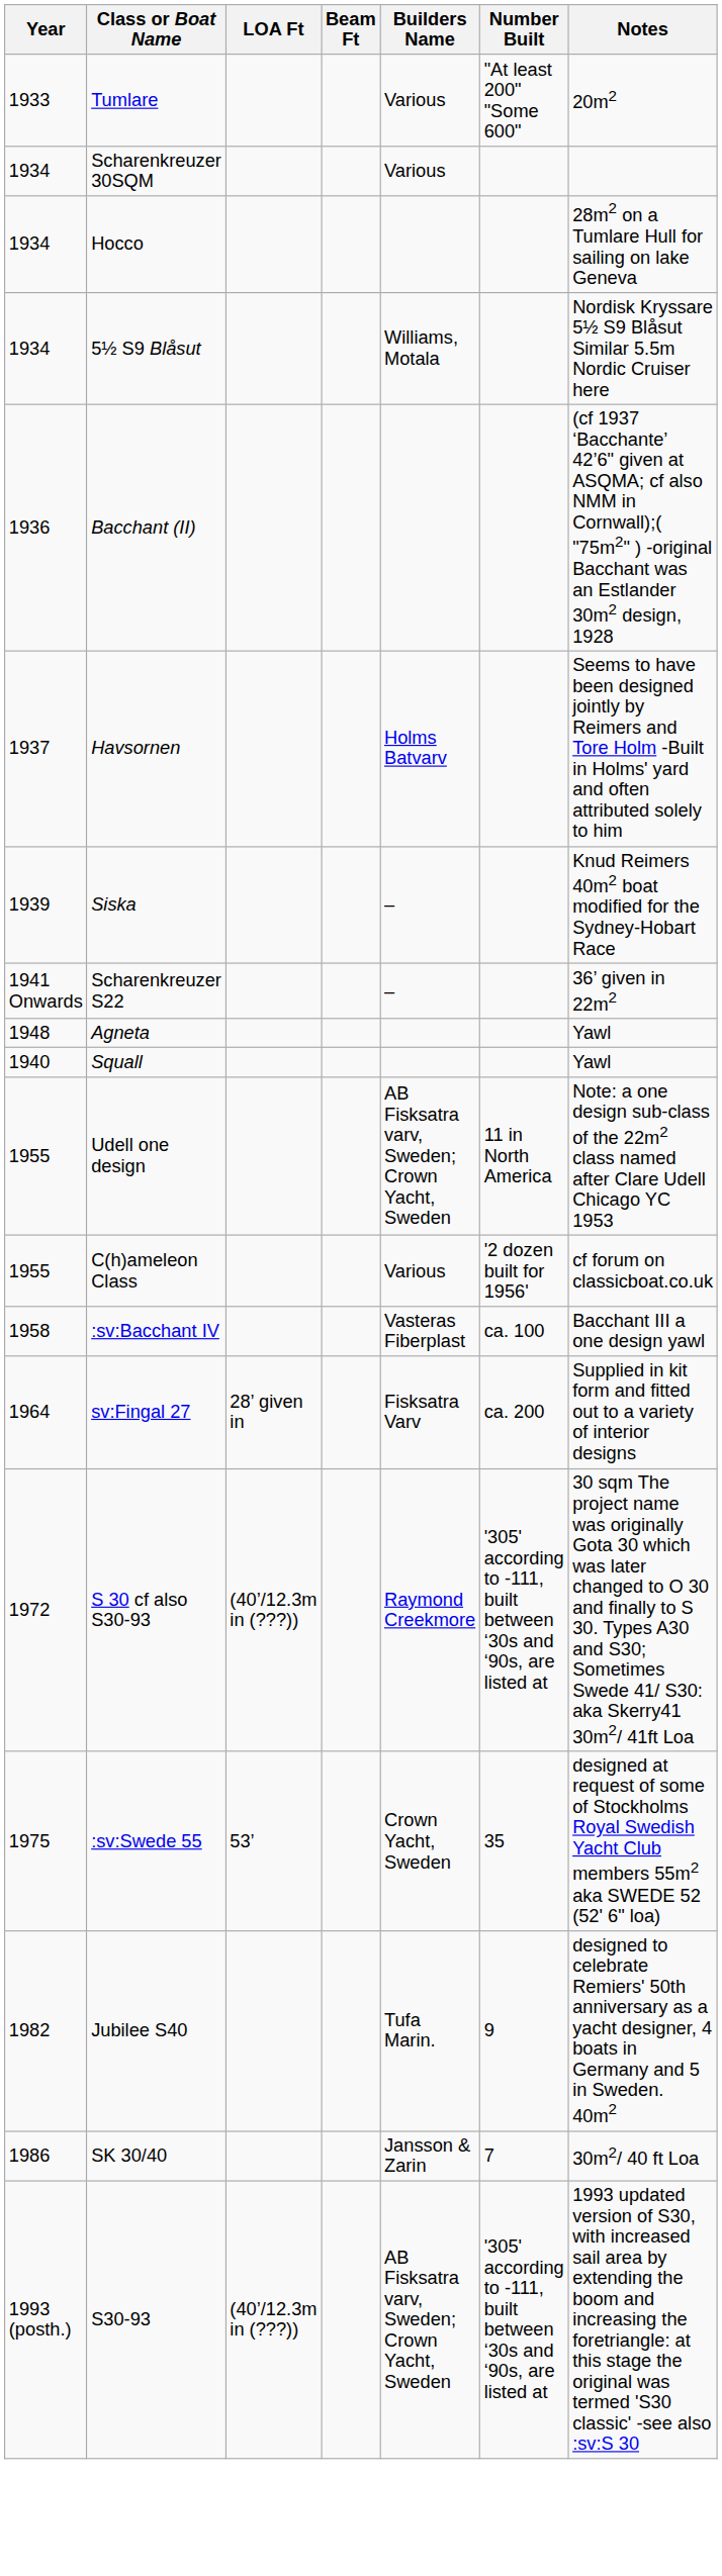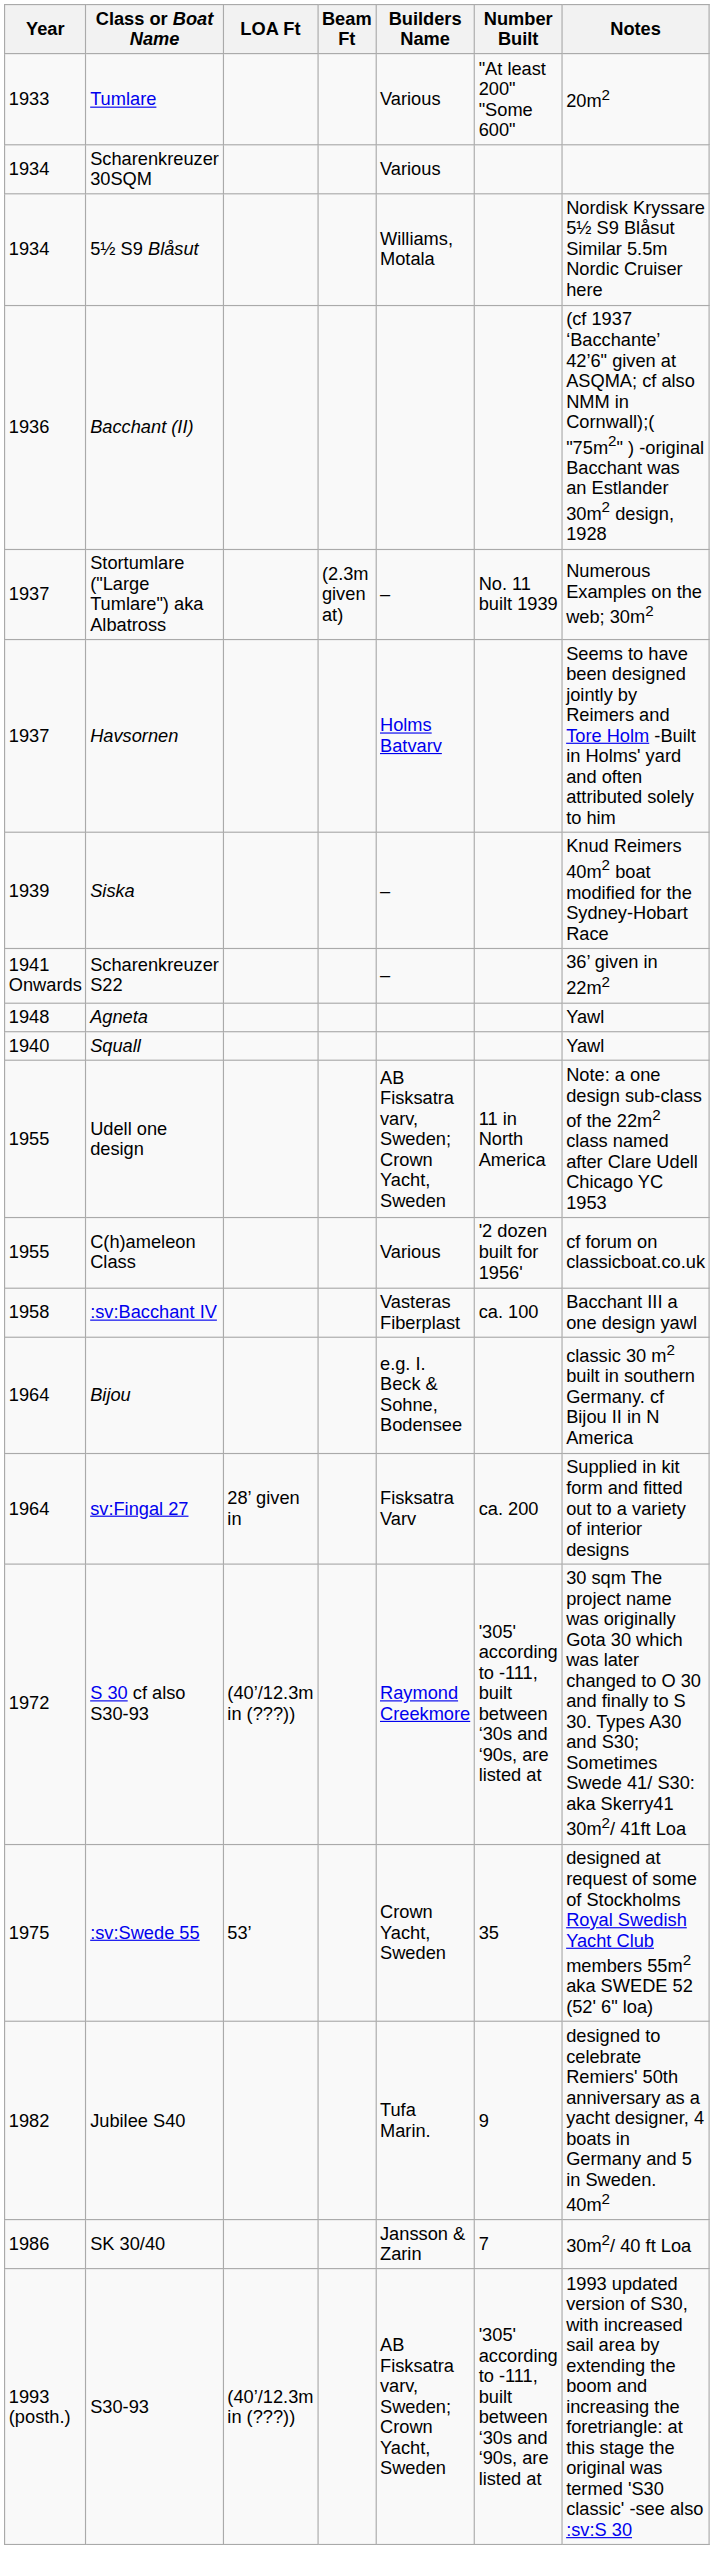- row: 1934 | Hocco | 28m2 on a Tumlare Hull for sailing on lake Geneva
+ row: 1937 | Stortumlare ("Large Tumlare") aka Albatross | (2.3m given at) | – | No. 11 built 1939 | Numerous Examples on the web; 30m2
+ row: 1964 | Bijou | e.g. I. Beck & Sohne, Bodensee | classic 30 m2 built in southern Germany. cf Bijou II in N America
